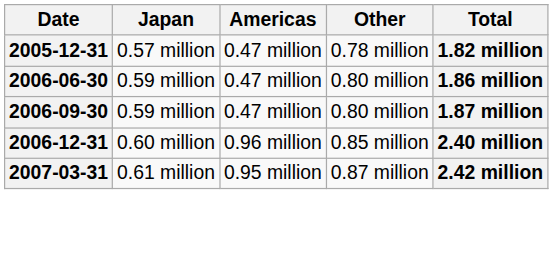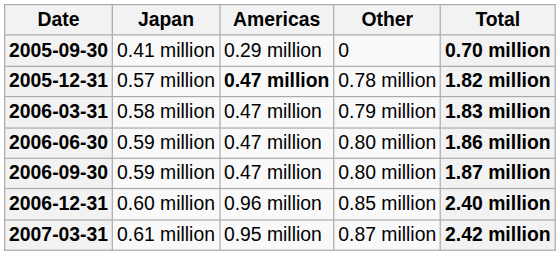+ row: 2005-09-30 | 0.41 million | 0.29 million | 0 | 0.70 million
2005-12-31 | Americas: normal -> bold
+ row: 2006-03-31 | 0.58 million | 0.47 million | 0.79 million | 1.83 million
